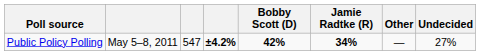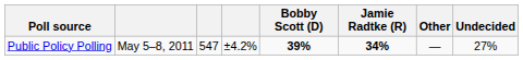Public Policy Polling | column 4: bold -> normal
Public Policy Polling | Bobby Scott (D): 42% -> 39%
